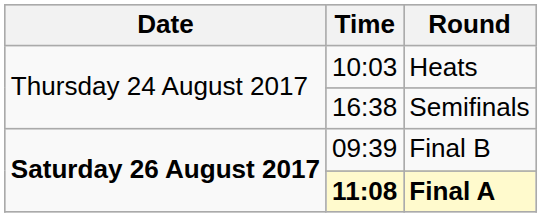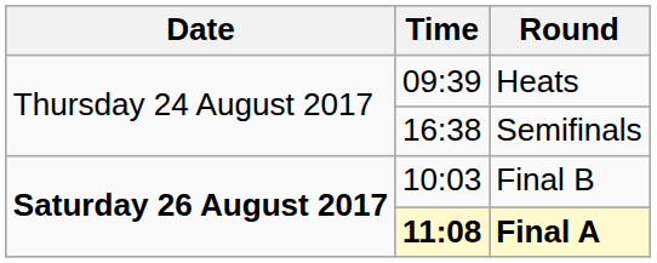Heats | Time: 10:03 -> 09:39
Final B | Time: 09:39 -> 10:03
